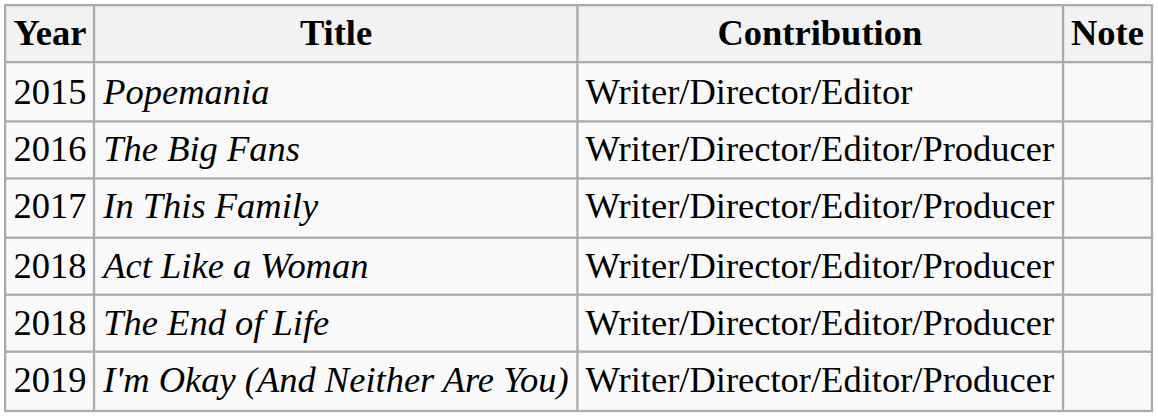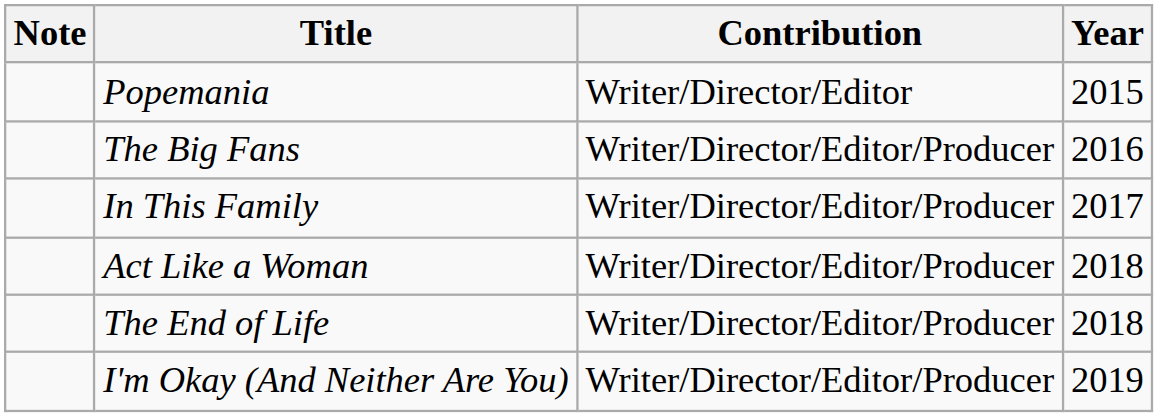columns swapped: Year <-> Note
